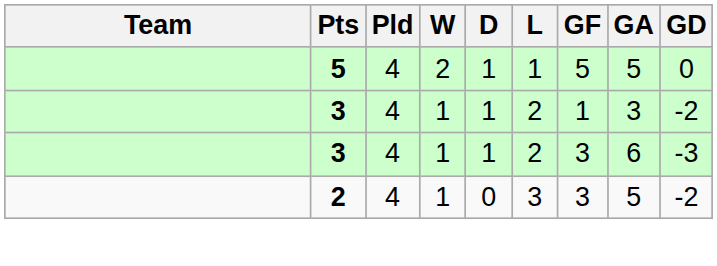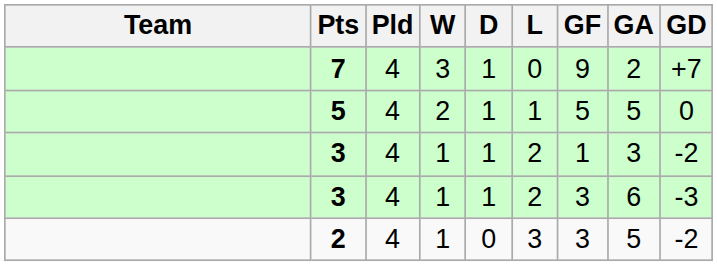+ row: 7 | 4 | 3 | 1 | 0 | 9 | 2 | +7
